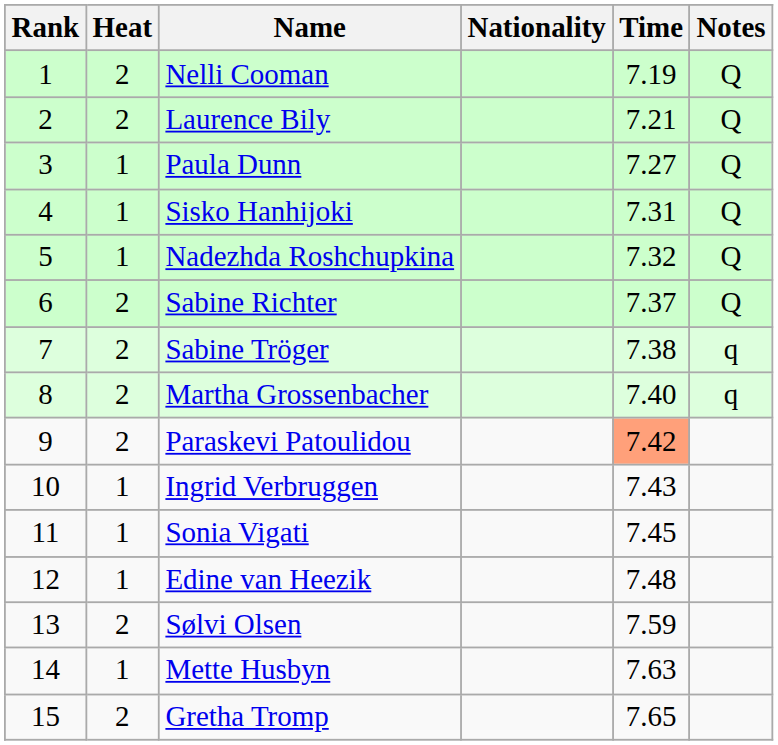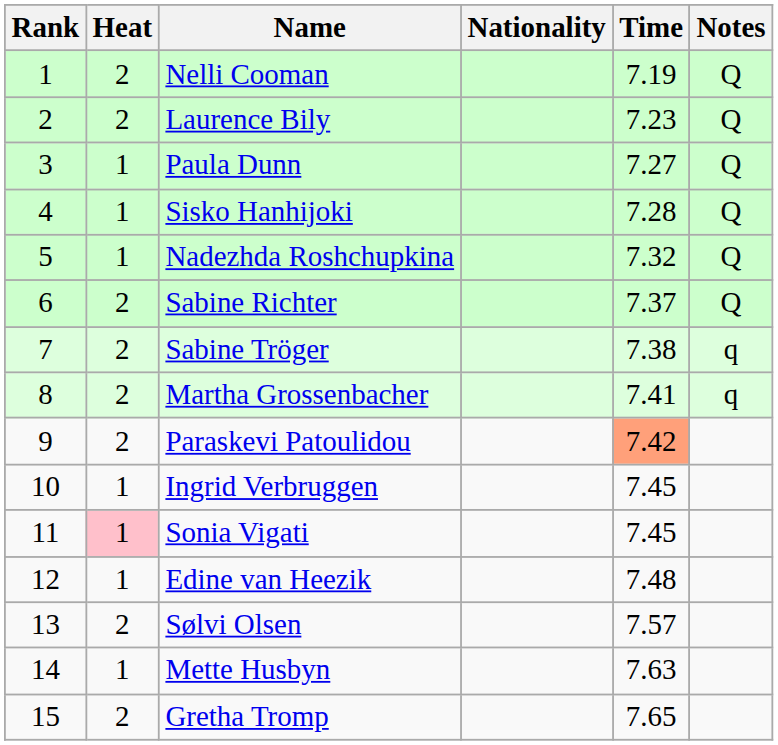Laurence Bily | Time: 7.21 -> 7.23
Sisko Hanhijoki | Time: 7.31 -> 7.28
Martha Grossenbacher | Time: 7.40 -> 7.41
Ingrid Verbruggen | Time: 7.43 -> 7.45
Sonia Vigati | Heat: no background -> pink background
Sølvi Olsen | Time: 7.59 -> 7.57
